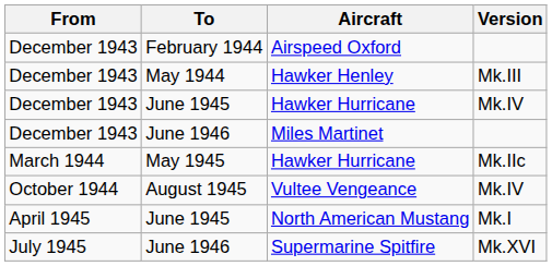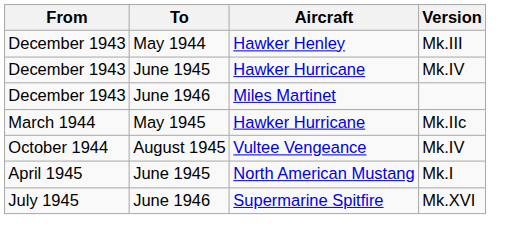- row: December 1943 | February 1944 | Airspeed Oxford
